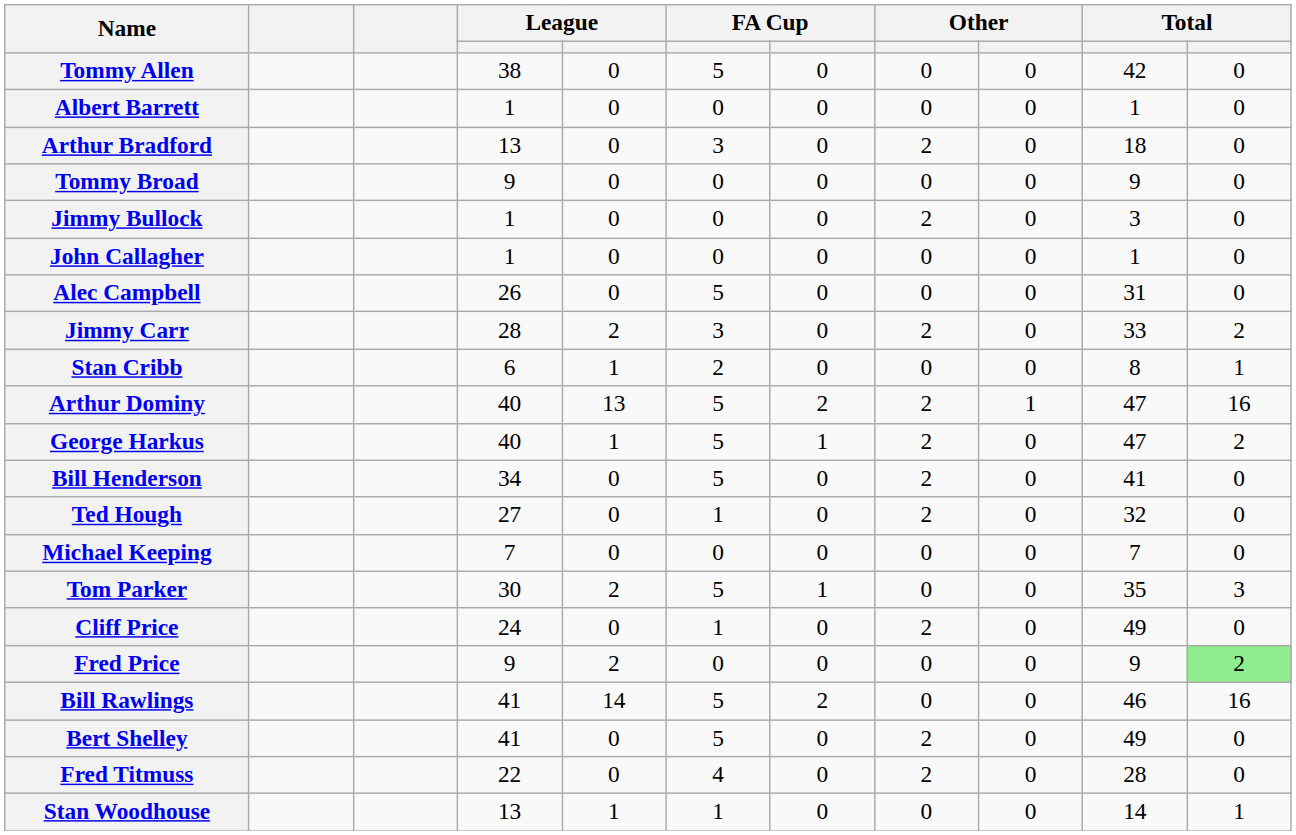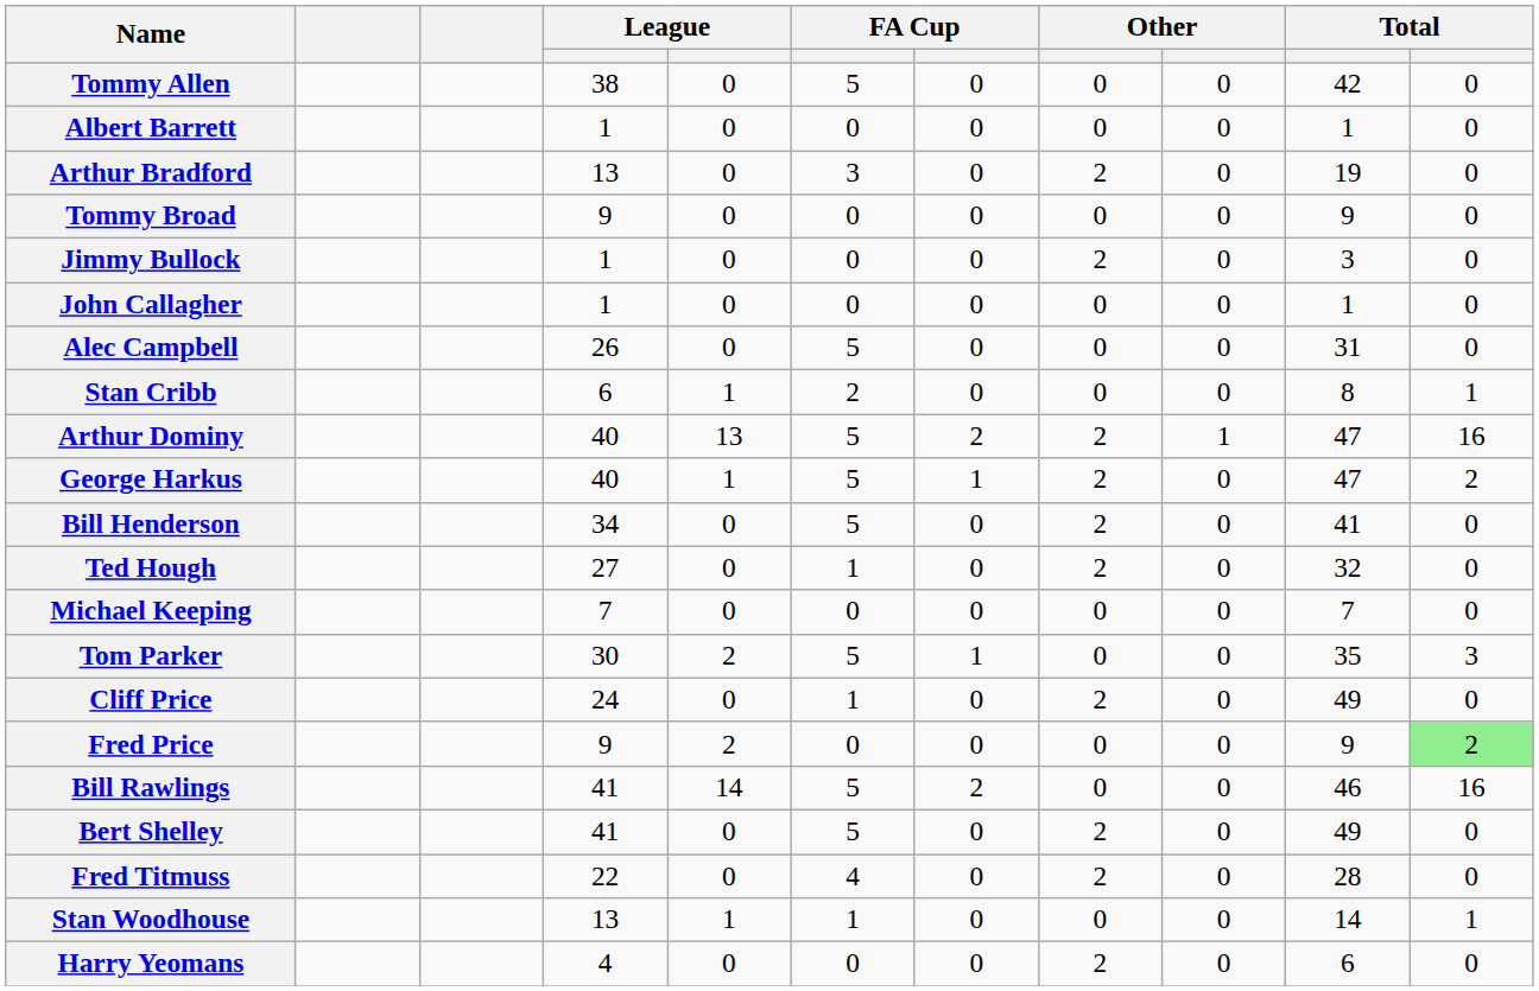Arthur Bradford | column 10: 18 -> 19
- row: Jimmy Carr | 28 | 2 | 3 | 0 | 2 | 0 | 33 | 2
+ row: Harry Yeomans | 4 | 0 | 0 | 0 | 2 | 0 | 6 | 0
